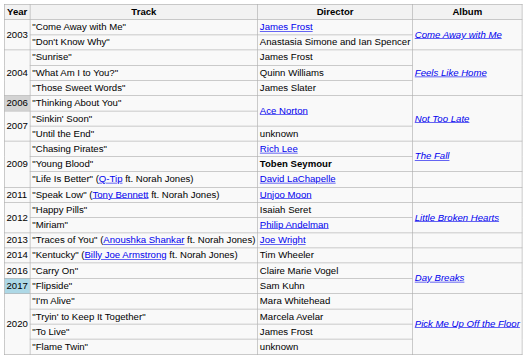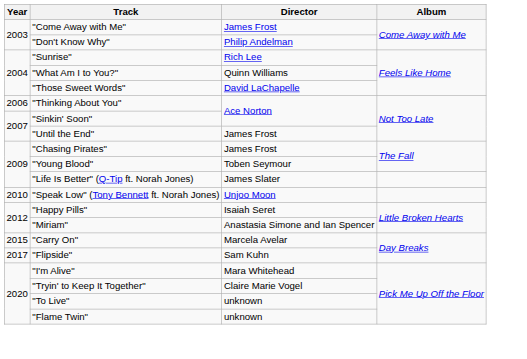"Don't Know Why" | Director: Anastasia Simone and Ian Spencer -> Philip Andelman
"Sunrise" | Director: James Frost -> Rich Lee
"Those Sweet Words" | Director: James Slater -> David LaChapelle
"Thinking About You" | Year: lightgrey background -> no background
"Until the End" | Director: unknown -> James Frost
"Chasing Pirates" | Director: Rich Lee -> James Frost
"Young Blood" | Director: bold -> normal
"Life Is Better" (Q-Tip ft. Norah Jones) | Director: David LaChapelle -> James Slater
"Speak Low" (Tony Bennett ft. Norah Jones) | Year: 2011 -> 2010
"Miriam" | Director: Philip Andelman -> Anastasia Simone and Ian Spencer
- row: 2013 | "Traces of You" (Anoushka Shankar ft. Norah Jones) | Joe Wright
- row: 2014 | "Kentucky" (Billy Joe Armstrong ft. Norah Jones) | Tim Wheeler
"Carry On" | Year: 2016 -> 2015
"Carry On" | Director: Claire Marie Vogel -> Marcela Avelar
"Flipside" | Year: lightblue background -> no background
"Tryin' to Keep It Together" | Director: Marcela Avelar -> Claire Marie Vogel
"To Live" | Director: James Frost -> unknown
